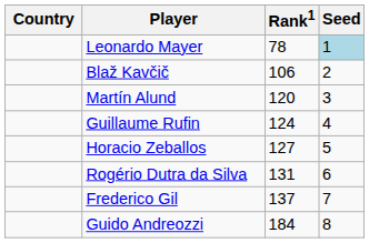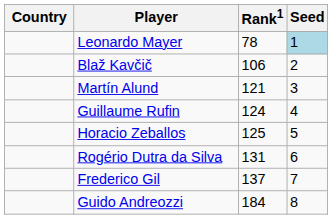Martín Alund | Rank1: 120 -> 121
Horacio Zeballos | Rank1: 127 -> 125
